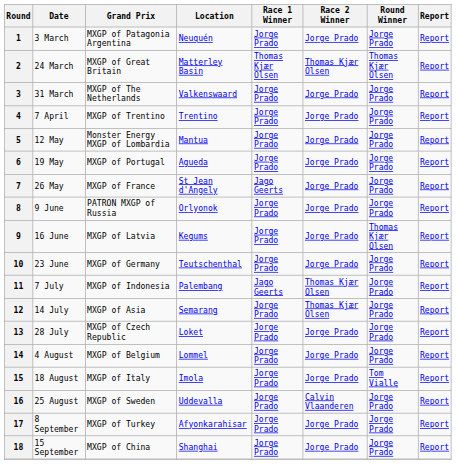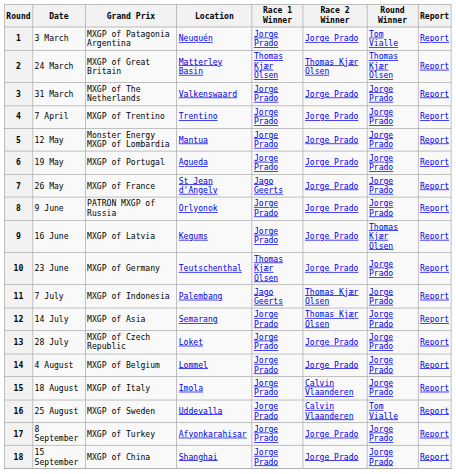1 | Round Winner: Jorge Prado -> Tom Vialle
10 | Race 1 Winner: Jorge Prado -> Thomas Kjær Olsen
15 | Race 2 Winner: Jorge Prado -> Calvin Vlaanderen
15 | Round Winner: Tom Vialle -> Jorge Prado
16 | Round Winner: Jorge Prado -> Tom Vialle
